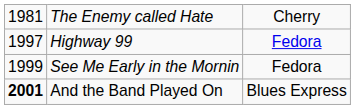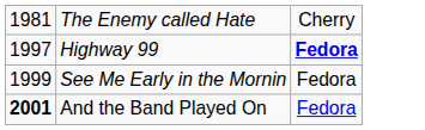Highway 99 | column 3: normal -> bold
And the Band Played On | column 3: Blues Express -> Fedora
